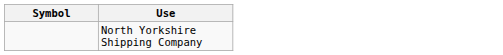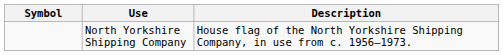+ column: Description | House flag of the North Yorkshire Shipping Company, in use from c. 1956–1973.
